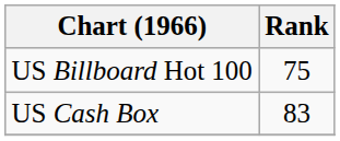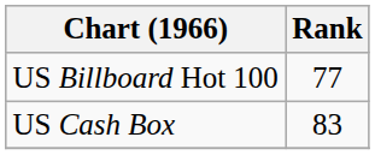US Billboard Hot 100 | Rank: 75 -> 77
